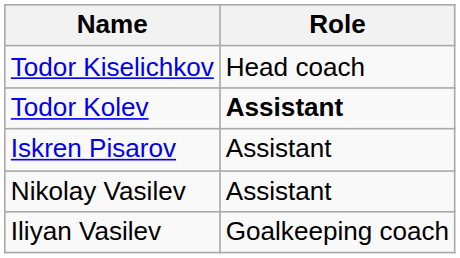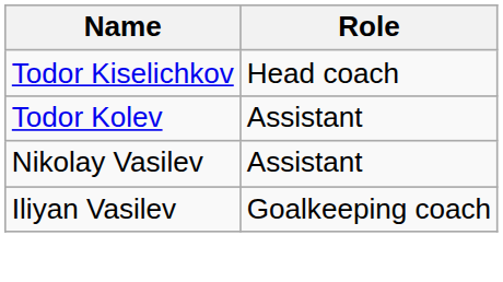Todor Kolev | Role: bold -> normal
- row: Iskren Pisarov | Assistant
